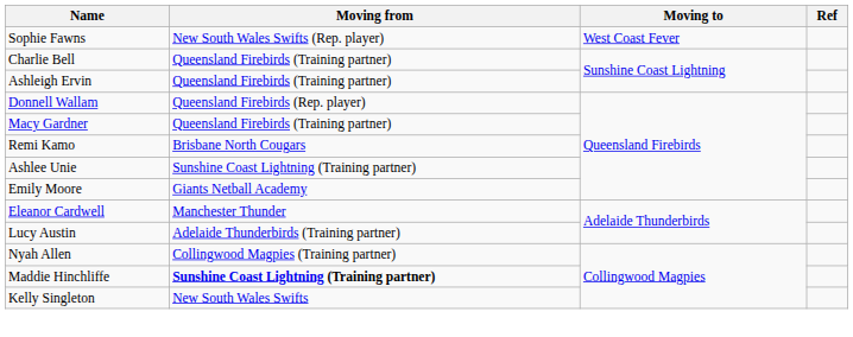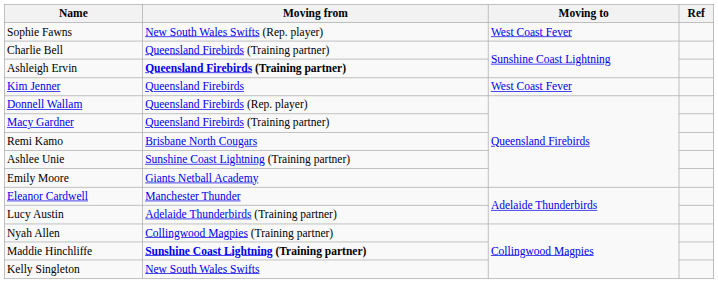Ashleigh Ervin | Moving from: normal -> bold
+ row: Kim Jenner | Queensland Firebirds | West Coast Fever
